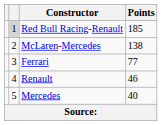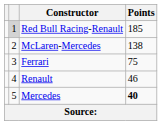Ferrari | Points: 77 -> 75
Mercedes | Points: normal -> bold
